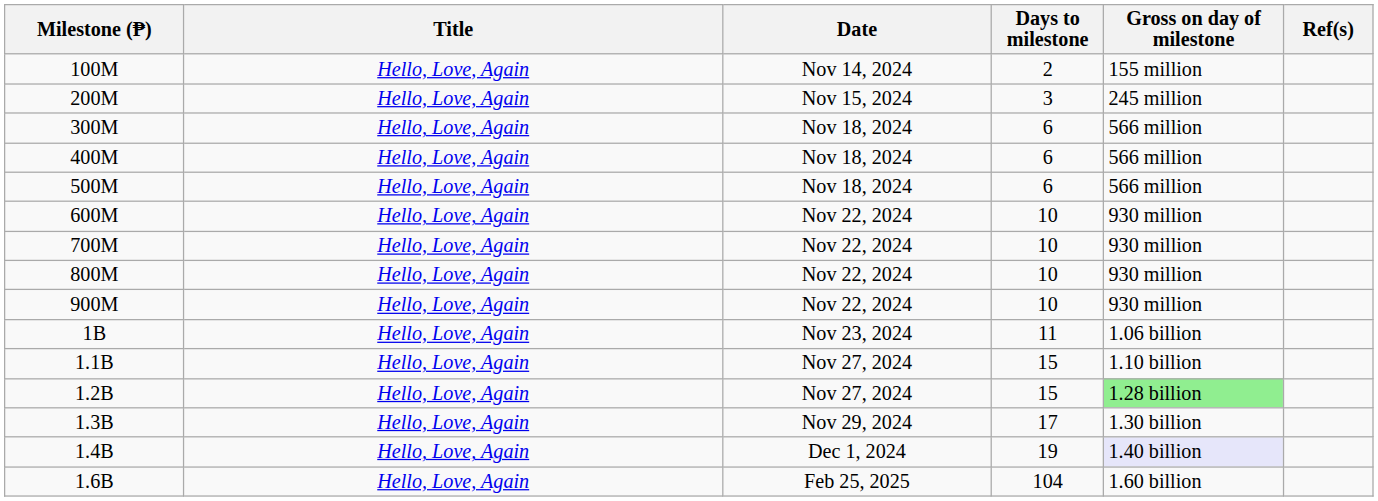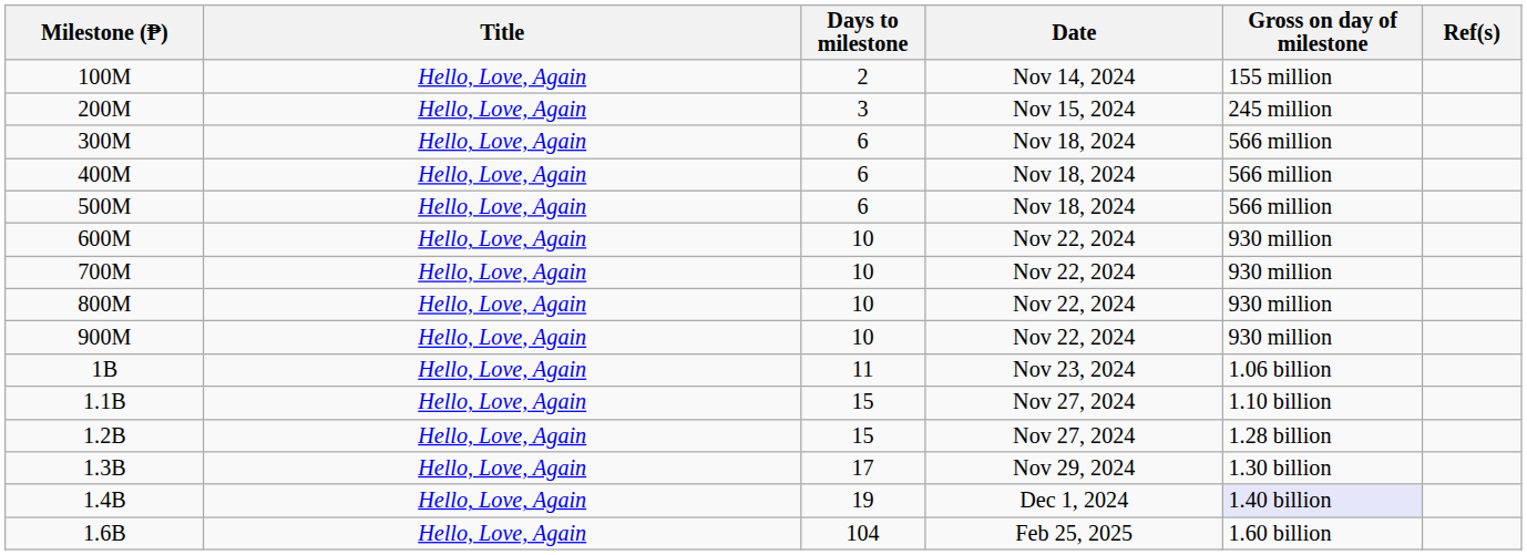columns swapped: Date <-> Days to milestone
1.2B | Gross on day of milestone: lightgreen background -> no background
